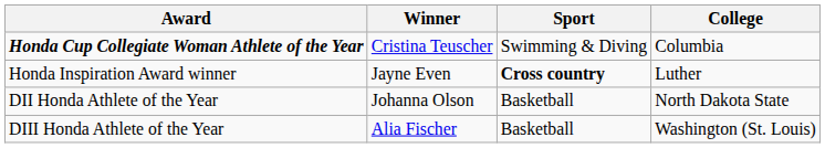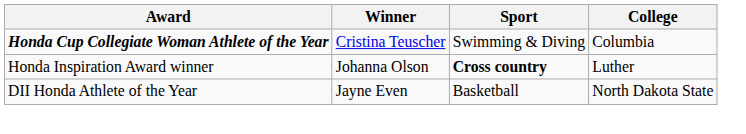Honda Inspiration Award winner | Winner: Jayne Even -> Johanna Olson
DII Honda Athlete of the Year | Winner: Johanna Olson -> Jayne Even
- row: DIII Honda Athlete of the Year | Alia Fischer | Basketball | Washington (St. Louis)
